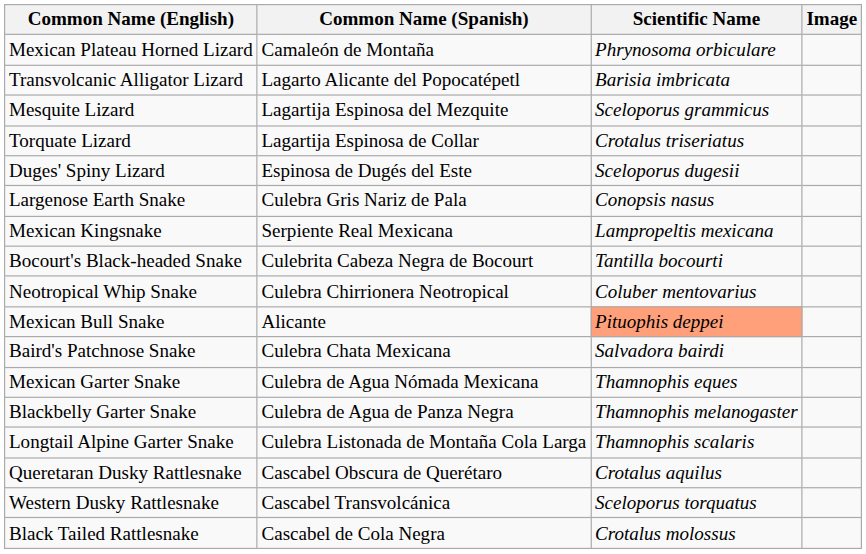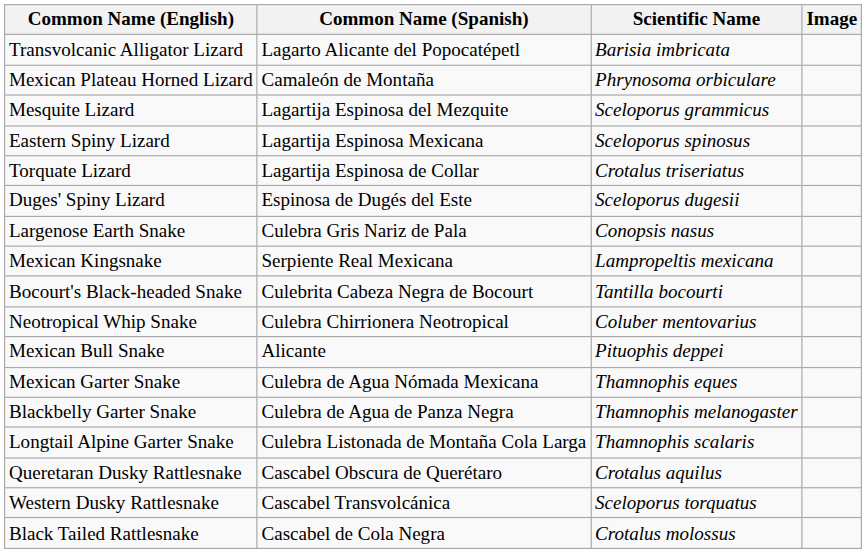rows swapped: Transvolcanic Alligator Lizard <-> Mexican Plateau Horned Lizard
+ row: Eastern Spiny Lizard | Lagartija Espinosa Mexicana | Sceloporus spinosus
Mexican Bull Snake | Scientific Name: lightsalmon background -> no background
- row: Baird's Patchnose Snake | Culebra Chata Mexicana | Salvadora bairdi
